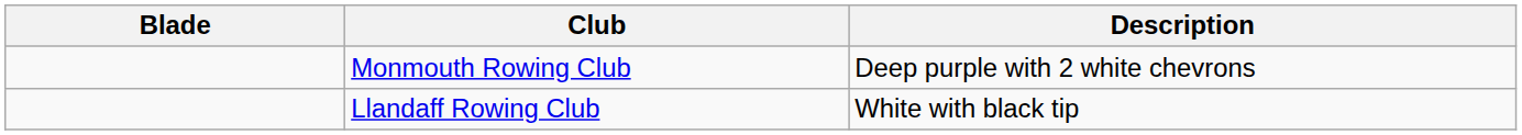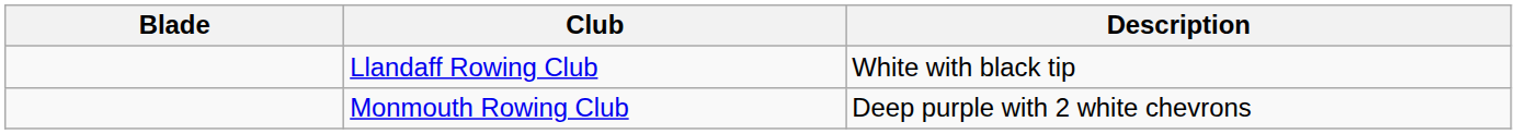rows swapped: Llandaff Rowing Club <-> Monmouth Rowing Club
